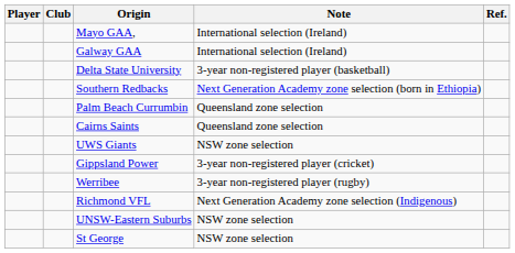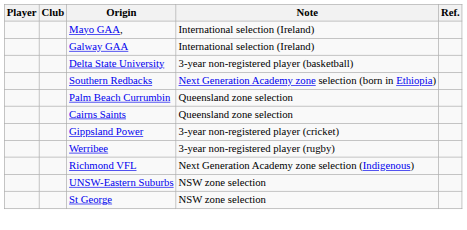- row: UWS Giants | NSW zone selection
